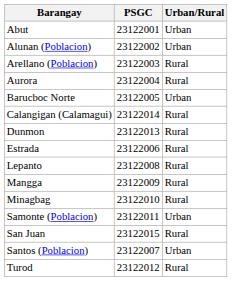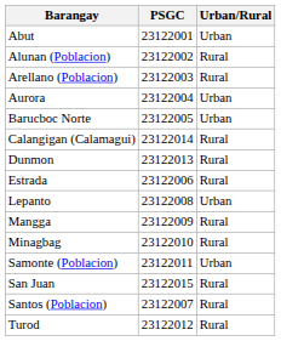Alunan (Poblacion) | Urban/Rural: Urban -> Rural
Aurora | Urban/Rural: Rural -> Urban
Lepanto | Urban/Rural: Rural -> Urban
Santos (Poblacion) | Urban/Rural: Urban -> Rural
